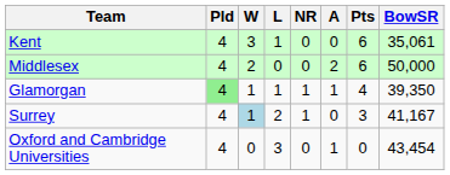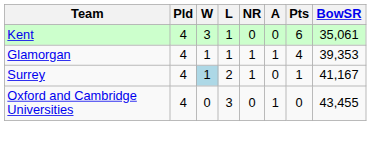- row: Middlesex | 4 | 2 | 0 | 0 | 2 | 6 | 50,000
Glamorgan | Pld: lightgreen background -> no background
Glamorgan | BowSR: 39,350 -> 39,353
Surrey | Pts: 3 -> 1
Oxford and Cambridge Universities | BowSR: 43,454 -> 43,455
